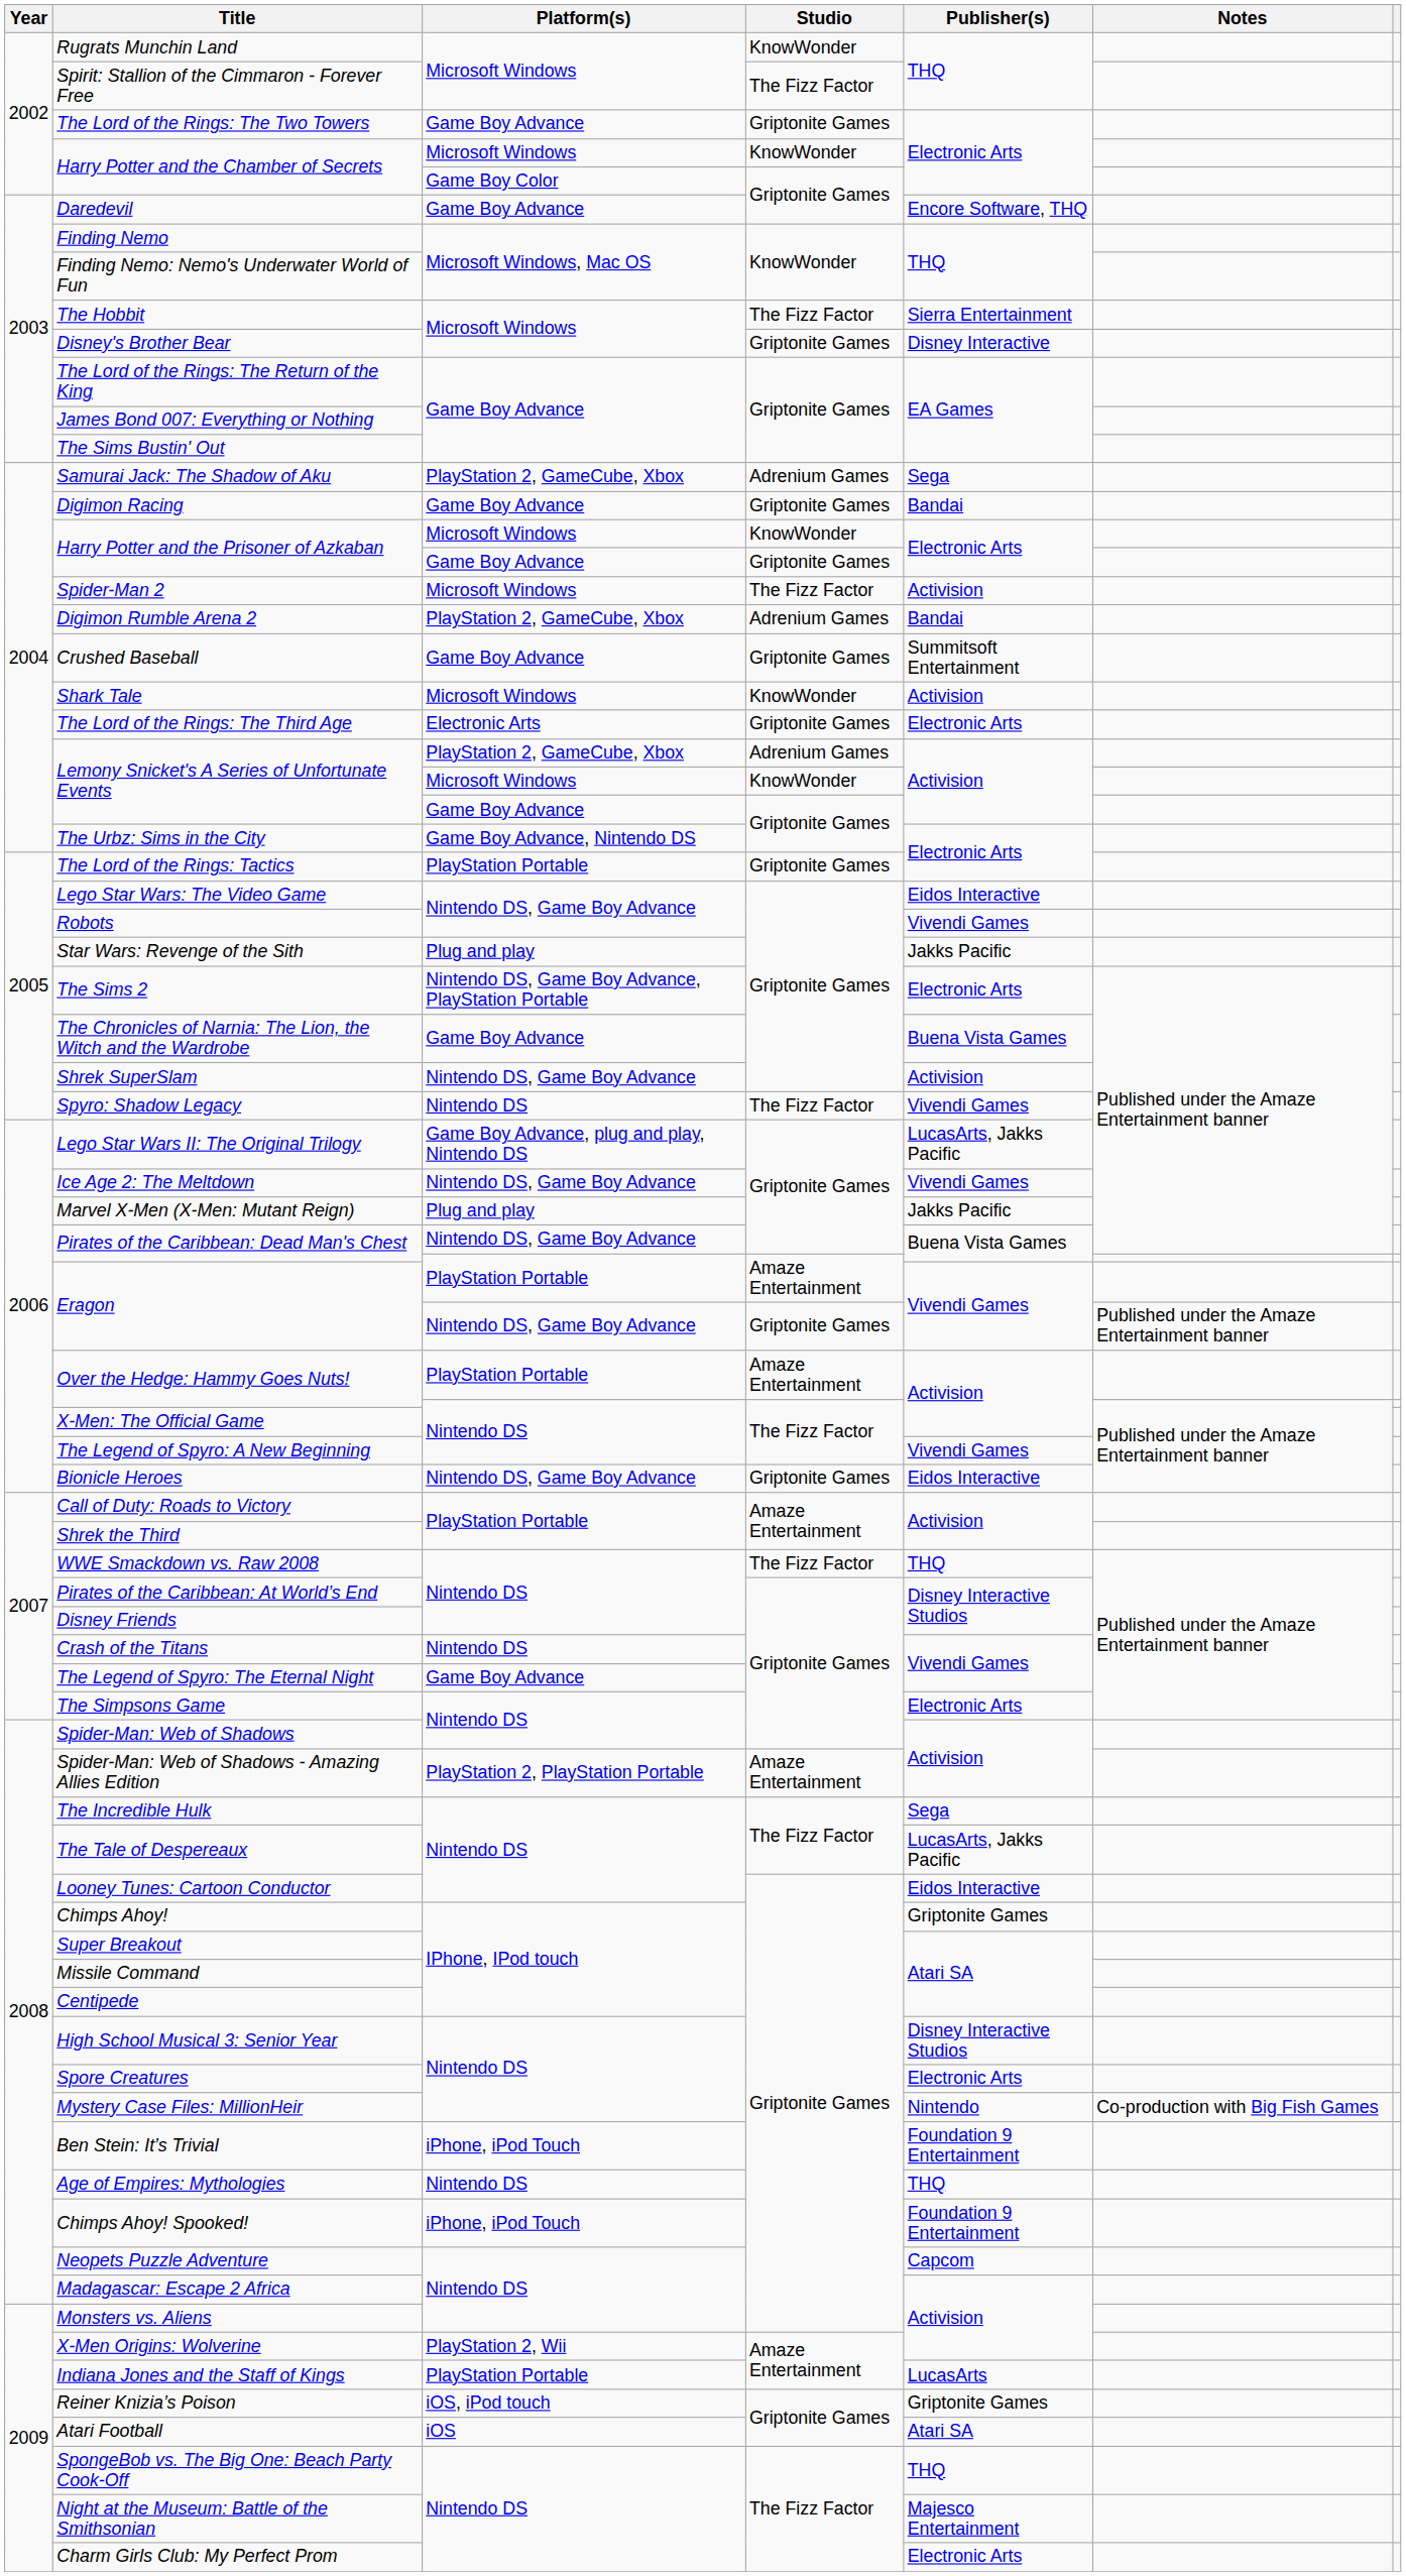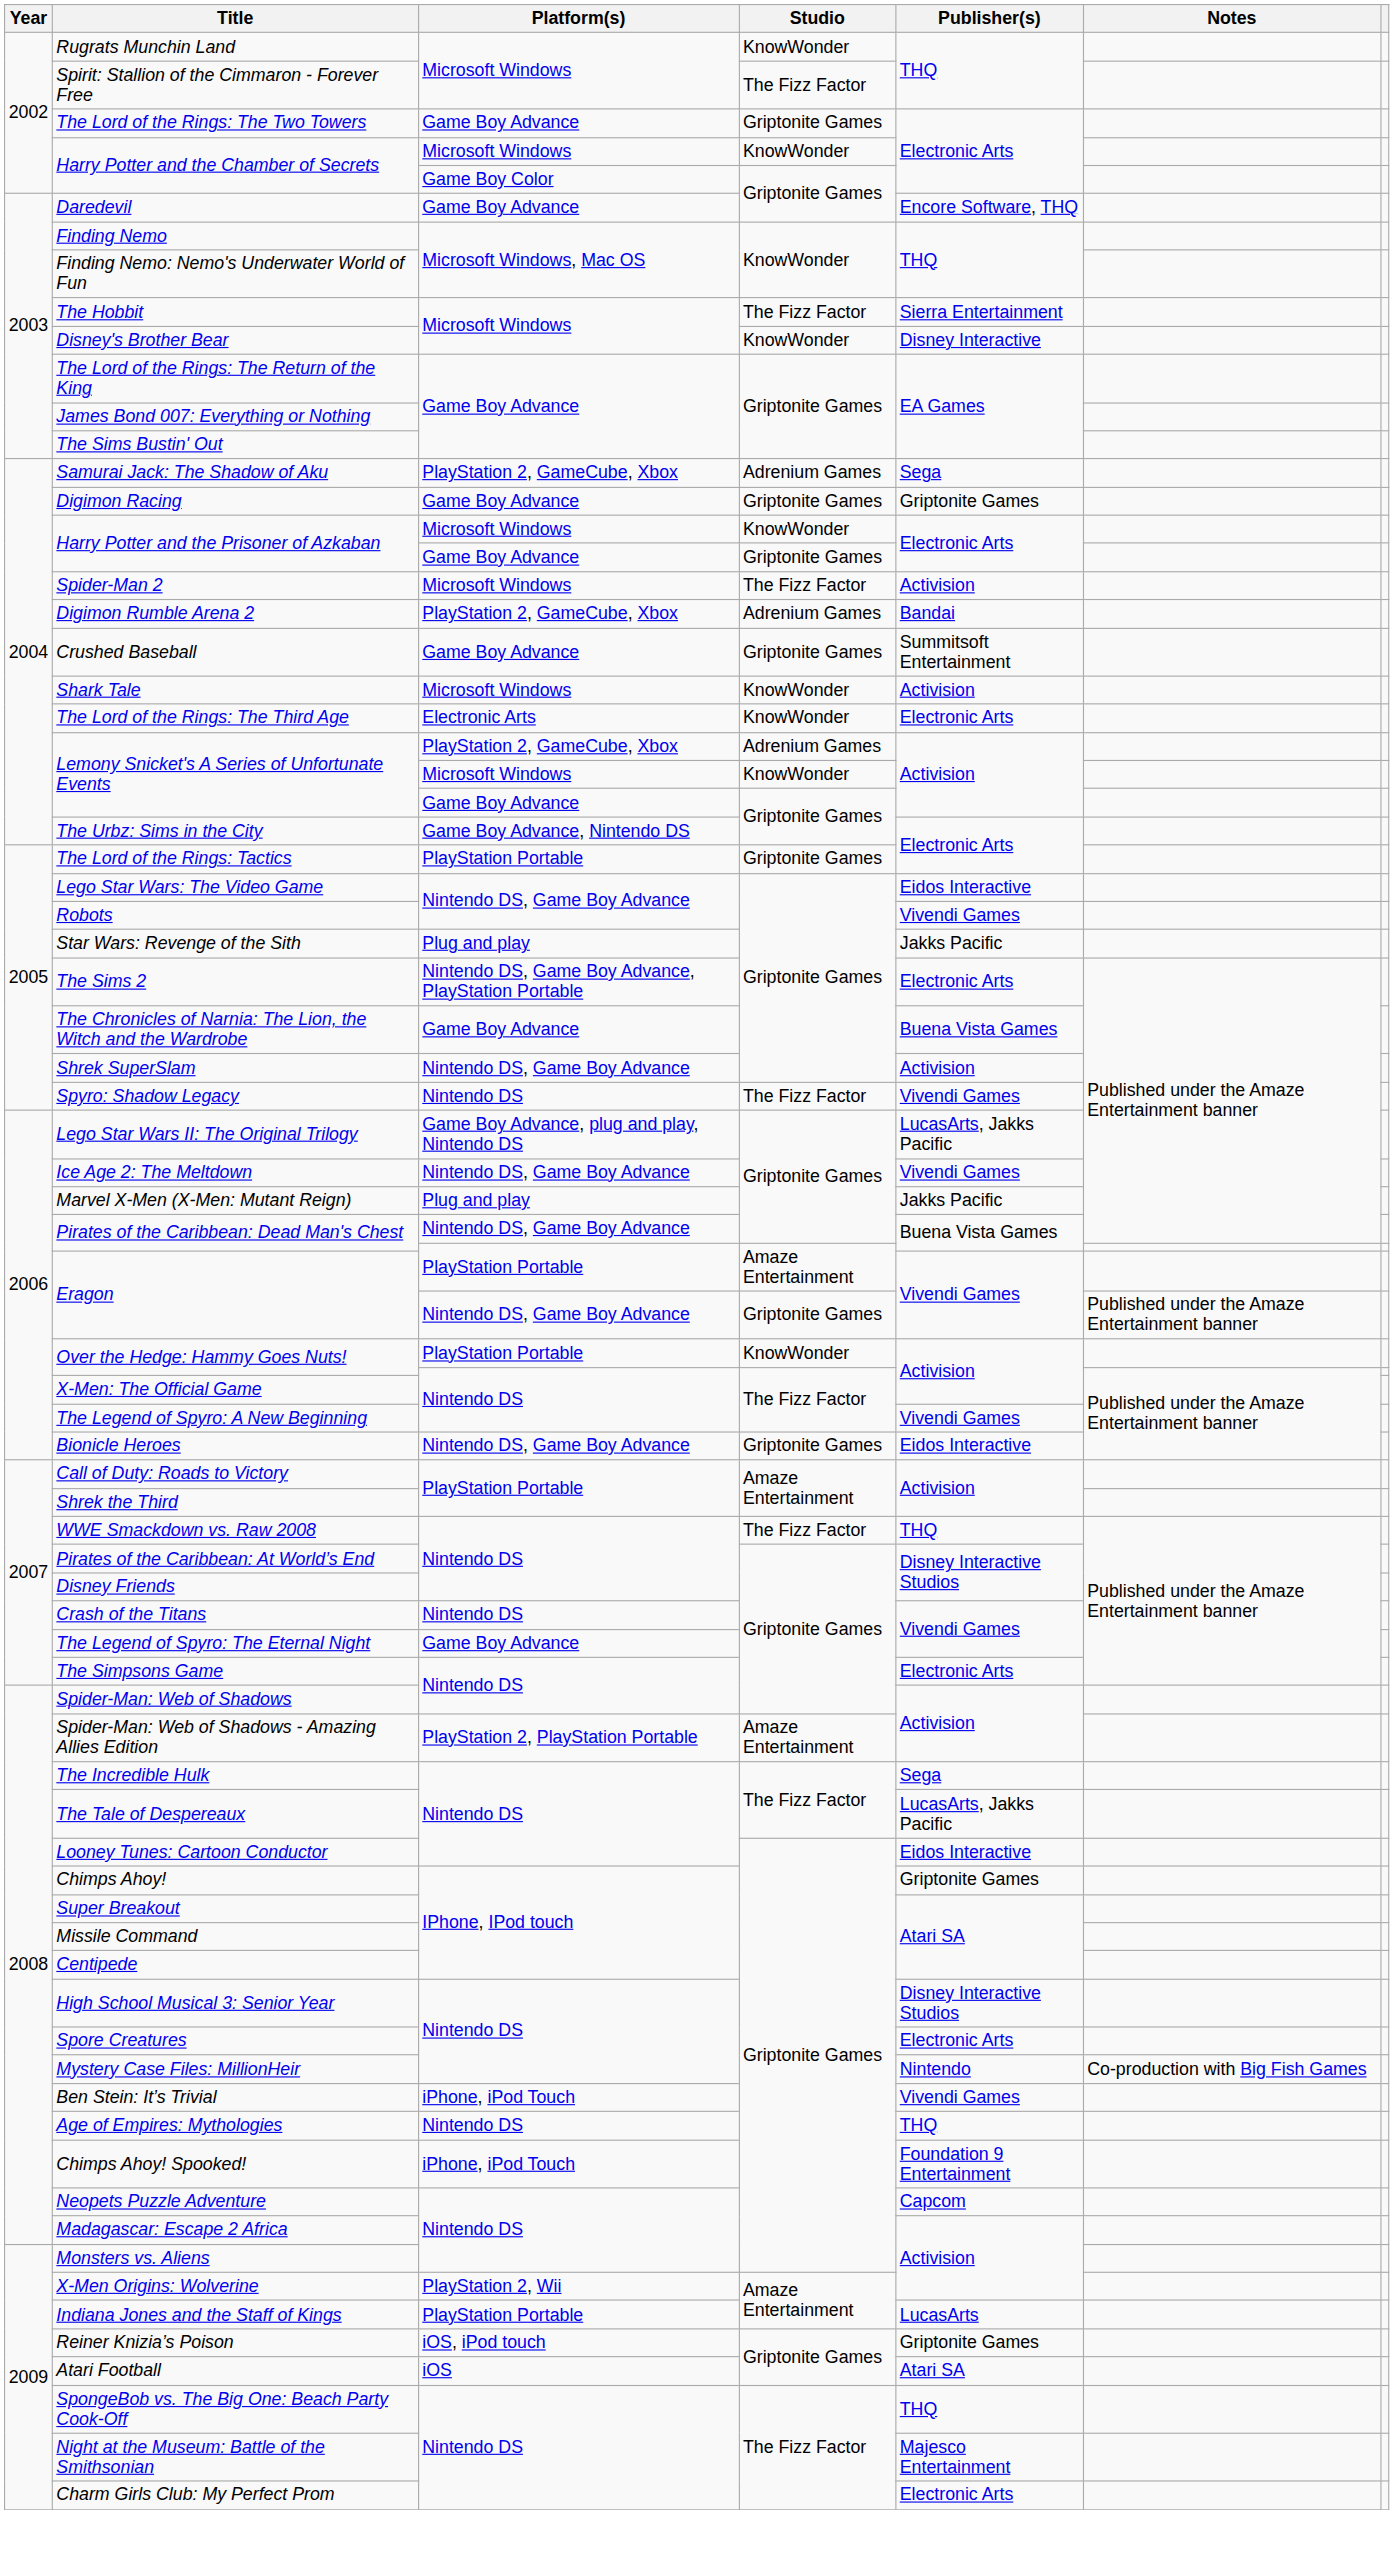Disney's Brother Bear | Studio: Griptonite Games -> KnowWonder
Digimon Racing | Publisher(s): Bandai -> Griptonite Games
The Lord of the Rings: The Third Age | Studio: Griptonite Games -> KnowWonder
Over the Hedge: Hammy Goes Nuts! / PlayStation Portable | Studio: Amaze Entertainment -> KnowWonder
Ben Stein: It’s Trivial | Publisher(s): Foundation 9 Entertainment -> Vivendi Games
